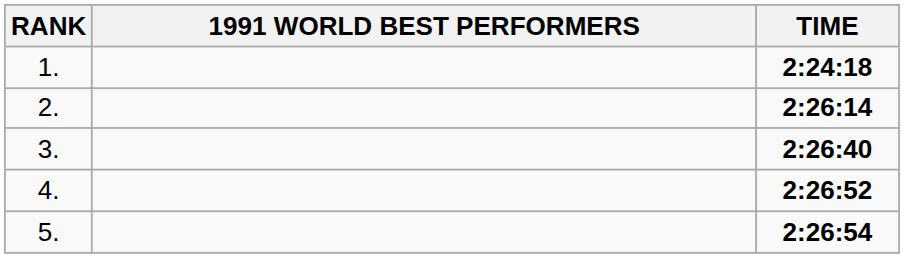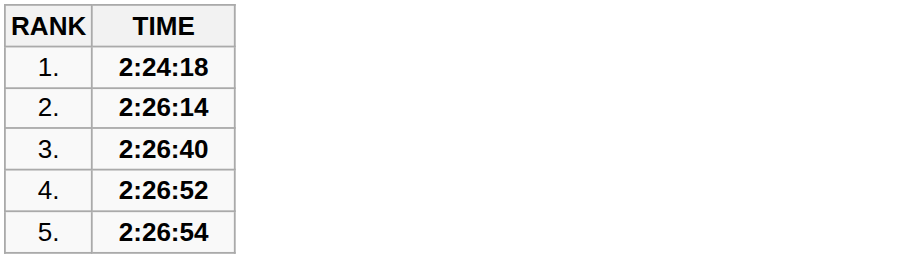- column: 1991 WORLD BEST PERFORMERS
